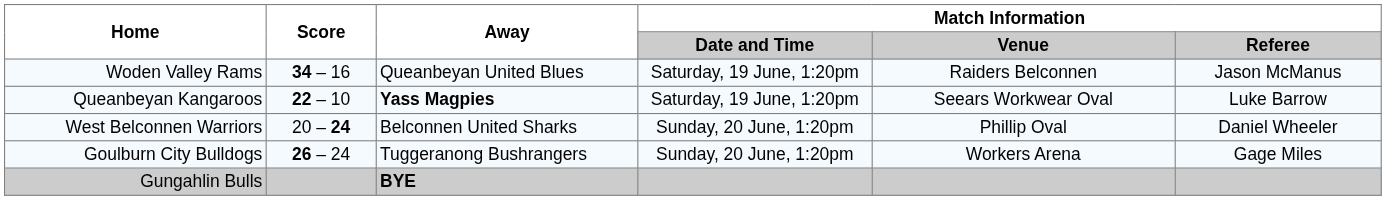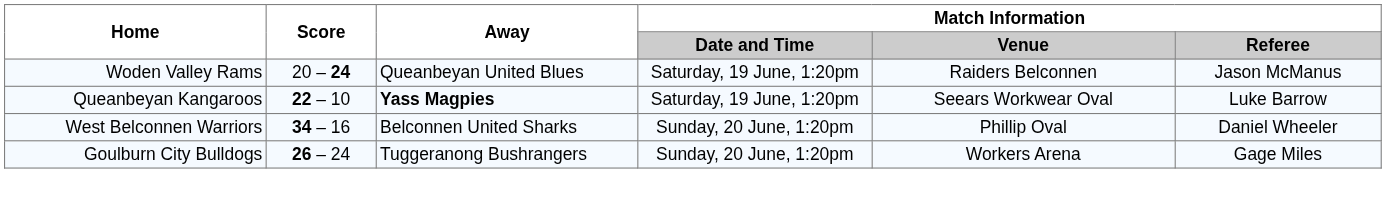Woden Valley Rams | Score: 34 – 16 -> 20 – 24
West Belconnen Warriors | Score: 20 – 24 -> 34 – 16
- row: Gungahlin Bulls | BYE
